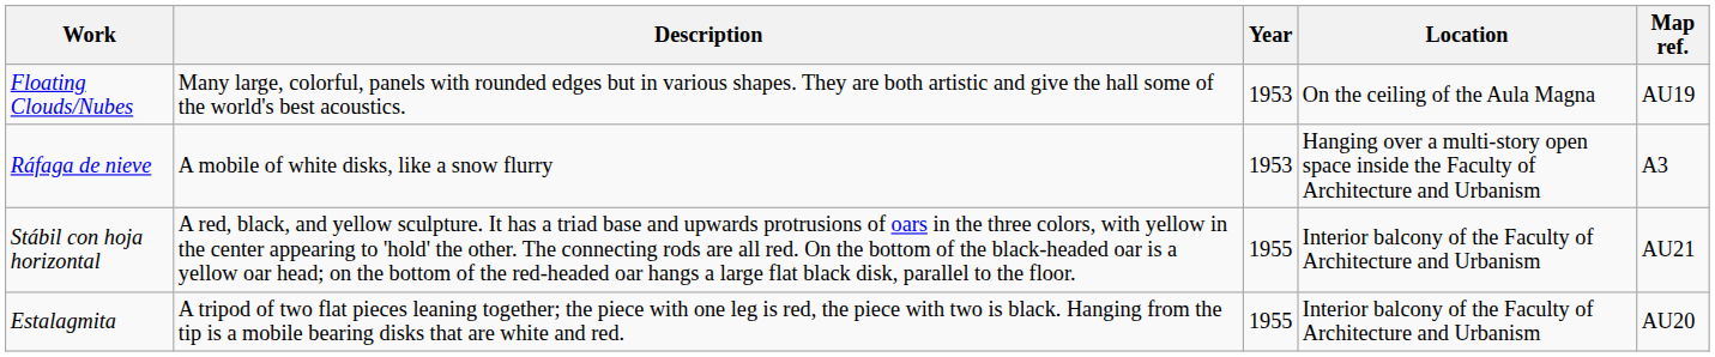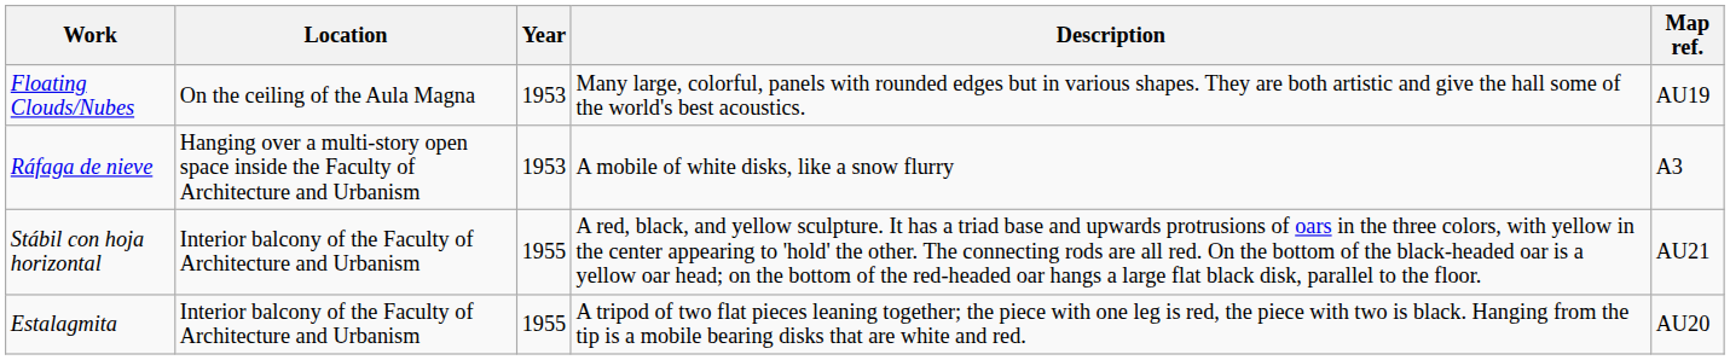columns swapped: Description <-> Location
